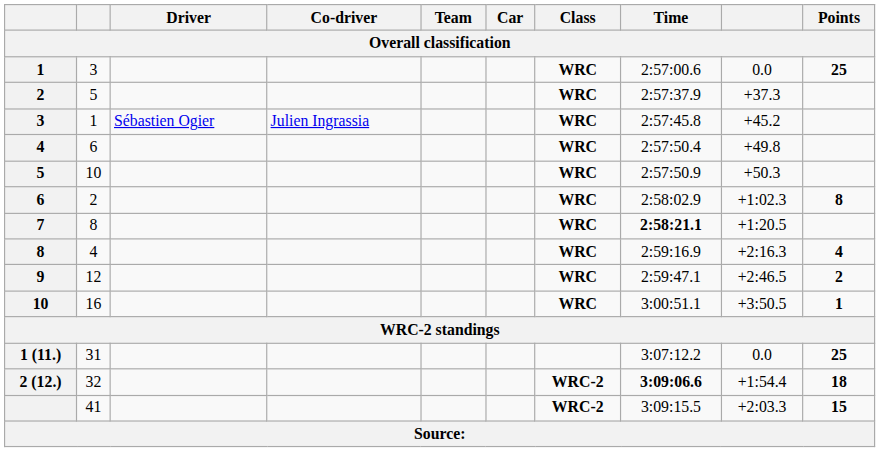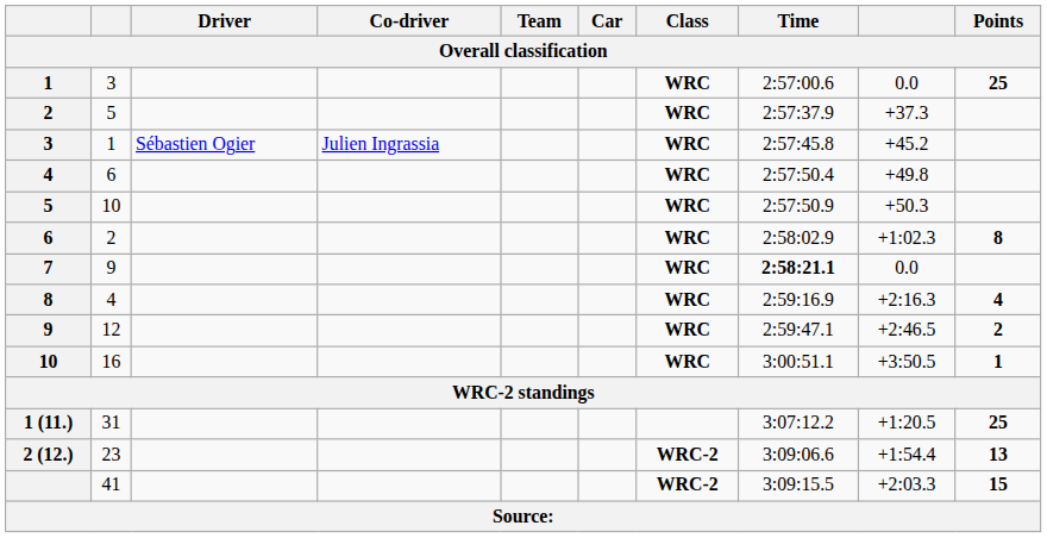7 | column 2: 8 -> 9
7 | column 9: +1:20.5 -> 0.0
1 (11.) | column 9: 0.0 -> +1:20.5
2 (12.) | column 2: 32 -> 23
2 (12.) | Time: bold -> normal
2 (12.) | Points: 18 -> 13
